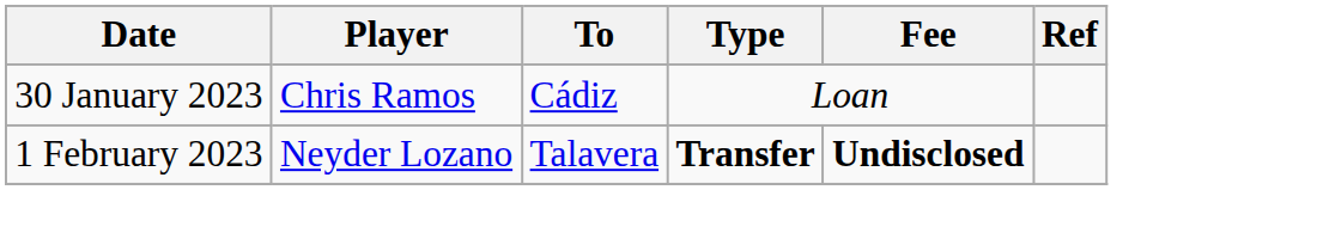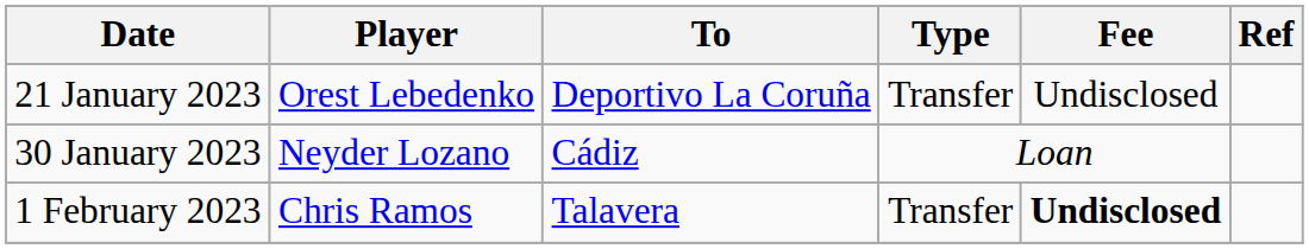+ row: 21 January 2023 | Orest Lebedenko | Deportivo La Coruña | Transfer | Undisclosed
30 January 2023 | Player: Chris Ramos -> Neyder Lozano
1 February 2023 | Player: Neyder Lozano -> Chris Ramos
1 February 2023 | Type: bold -> normal
